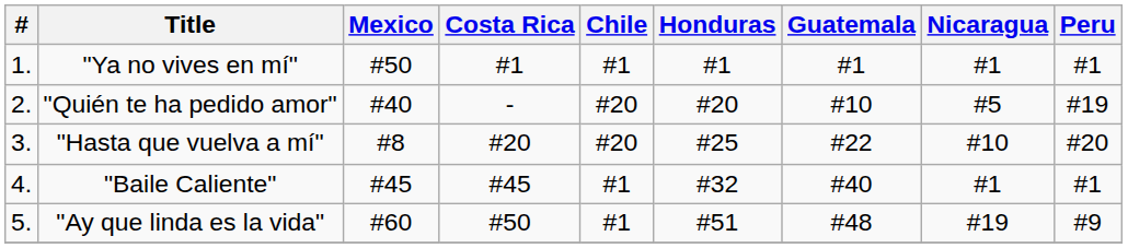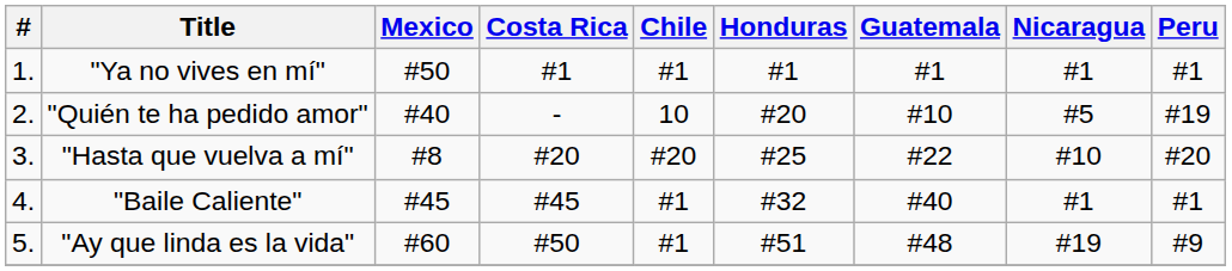"Quién te ha pedido amor" | Chile: #20 -> 10
